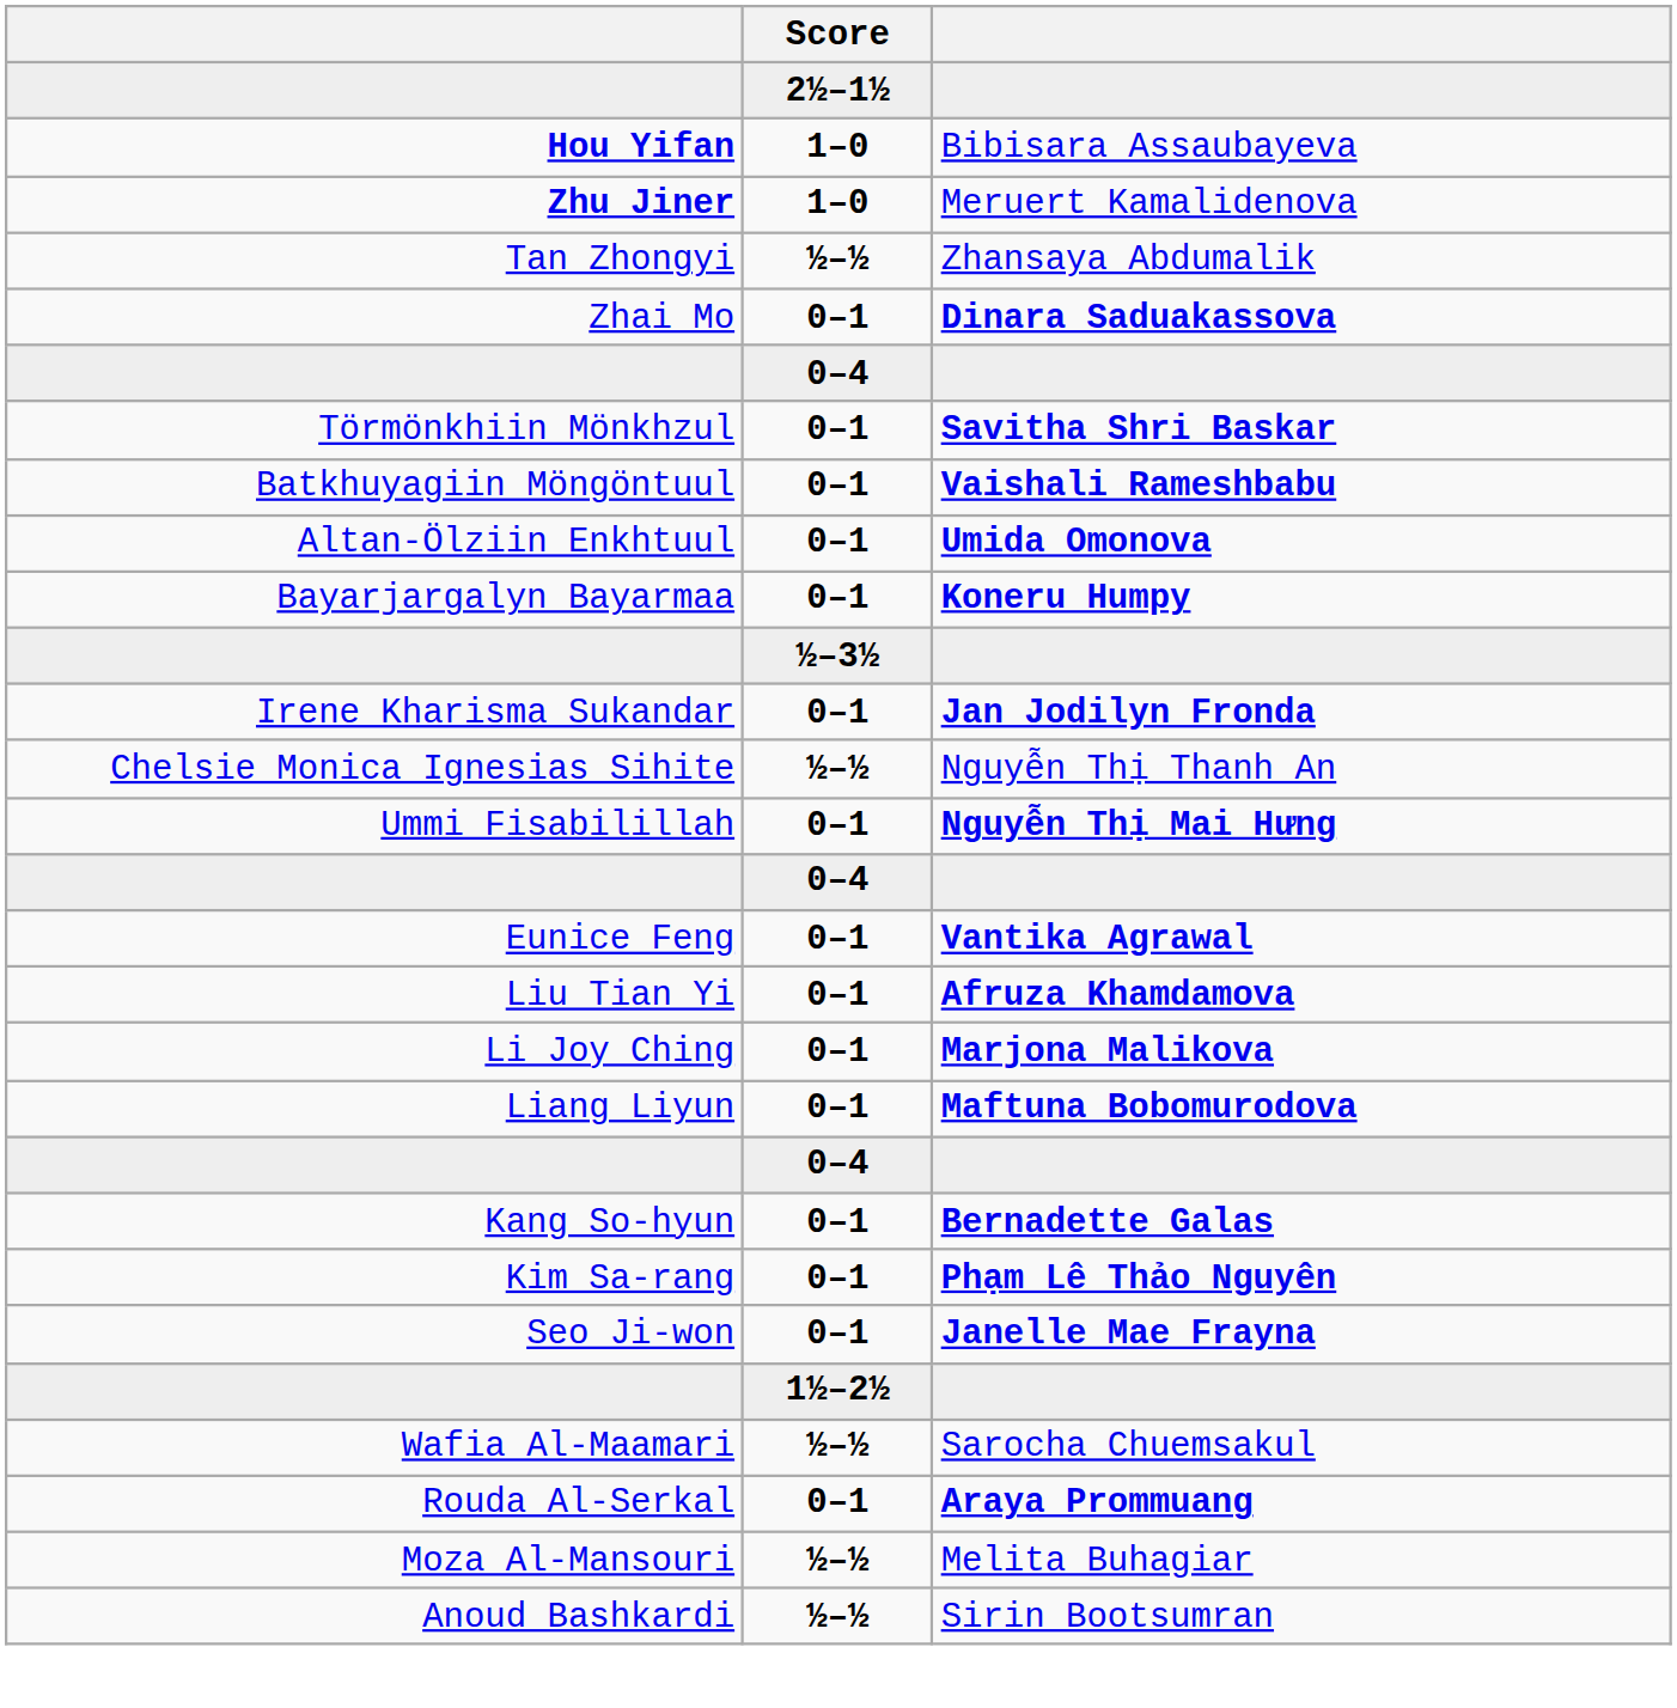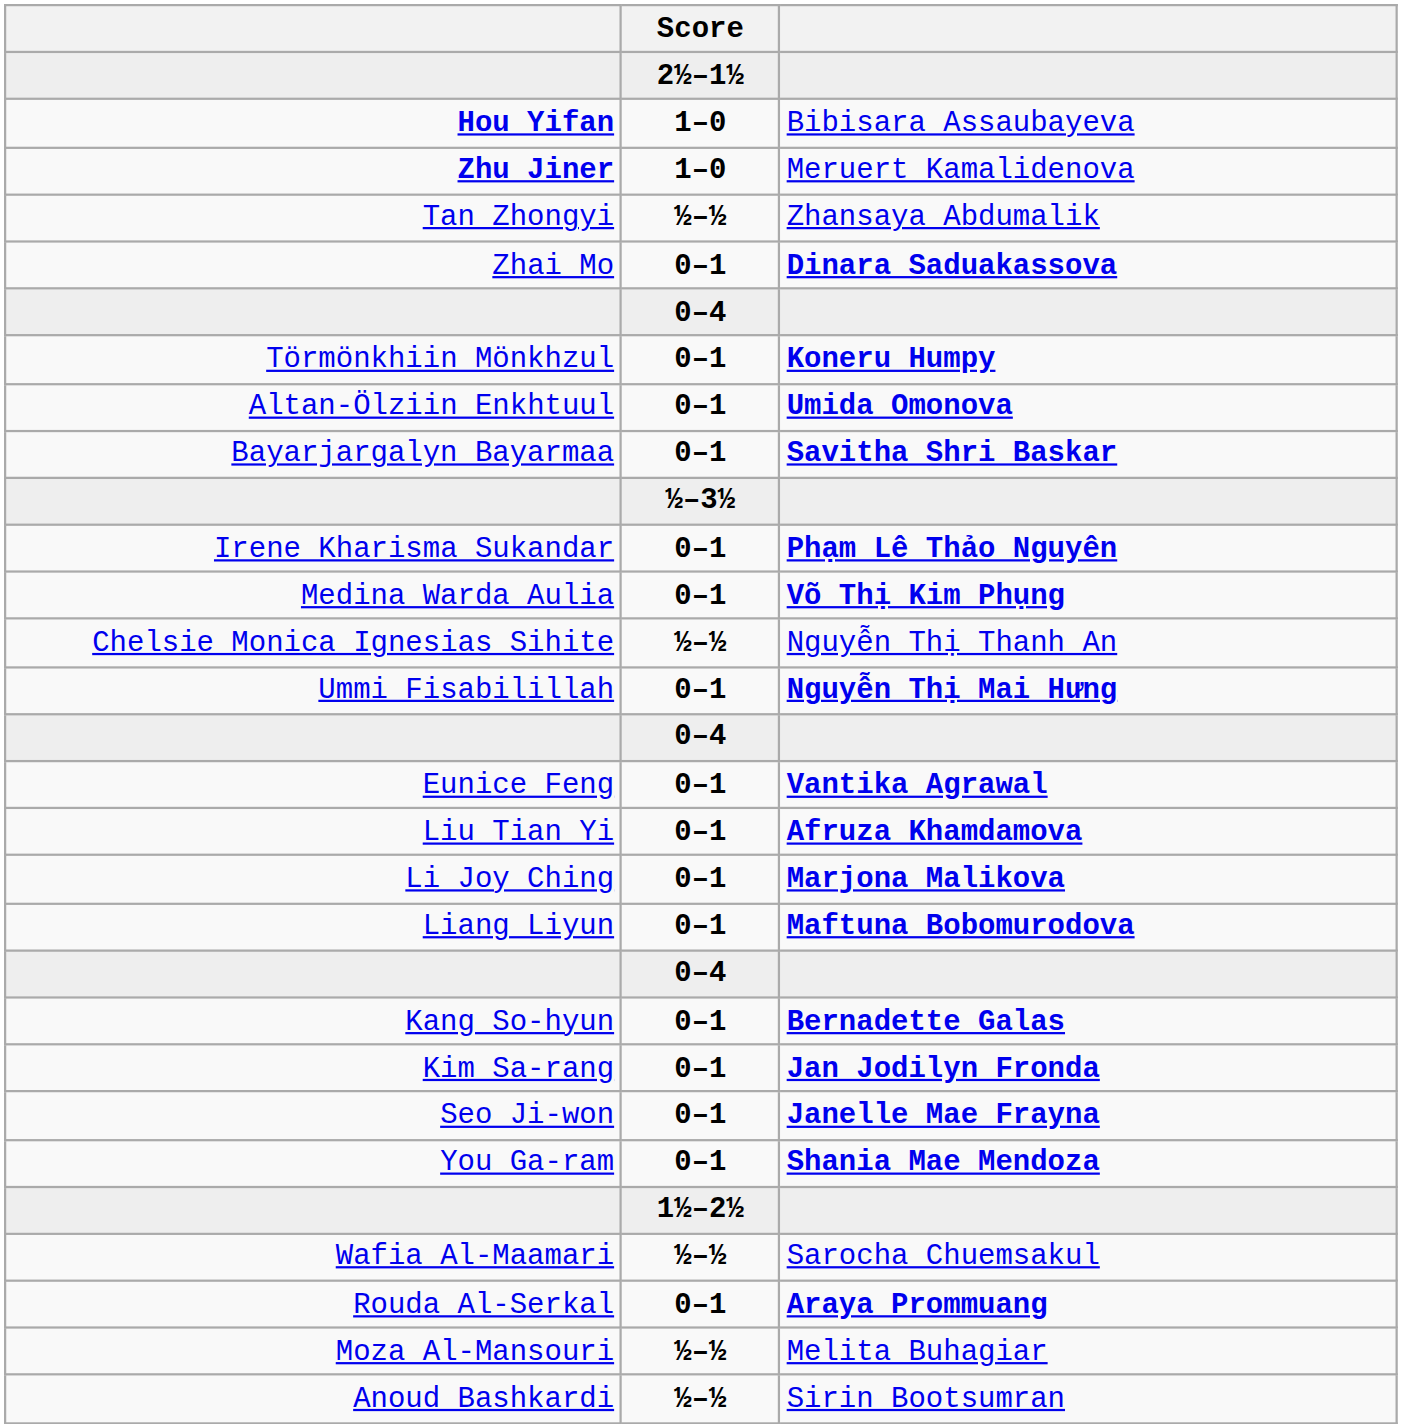Törmönkhiin Mönkhzul | column 3: Savitha Shri Baskar -> Koneru Humpy
- row: Batkhuyagiin Möngöntuul | 0–1 | Vaishali Rameshbabu
Bayarjargalyn Bayarmaa | column 3: Koneru Humpy -> Savitha Shri Baskar
Irene Kharisma Sukandar | column 3: Jan Jodilyn Fronda -> Phạm Lê Thảo Nguyên
+ row: Medina Warda Aulia | 0–1 | Võ Thị Kim Phụng
Kim Sa-rang | column 3: Phạm Lê Thảo Nguyên -> Jan Jodilyn Fronda
+ row: You Ga-ram | 0–1 | Shania Mae Mendoza
